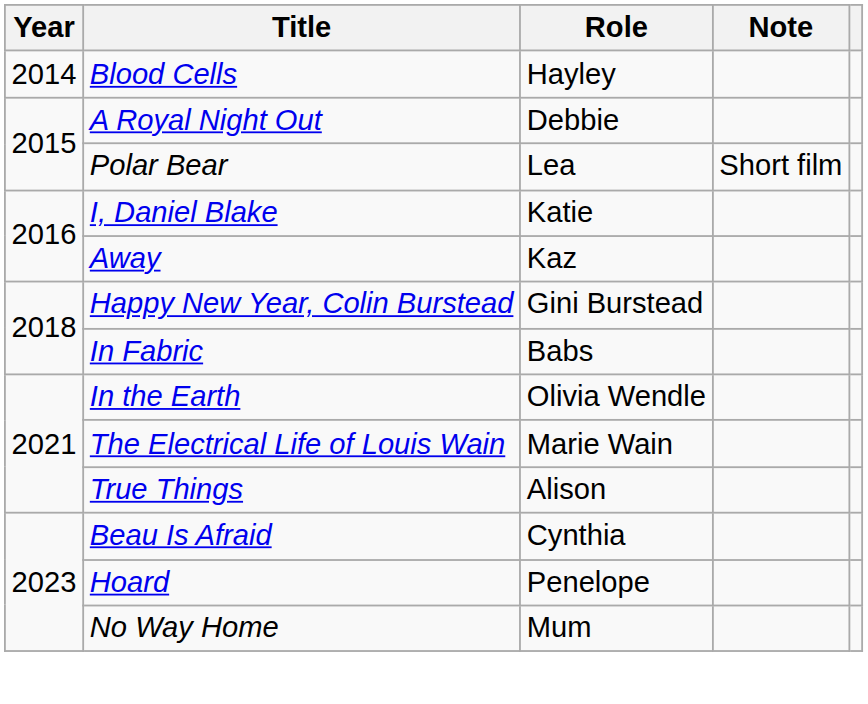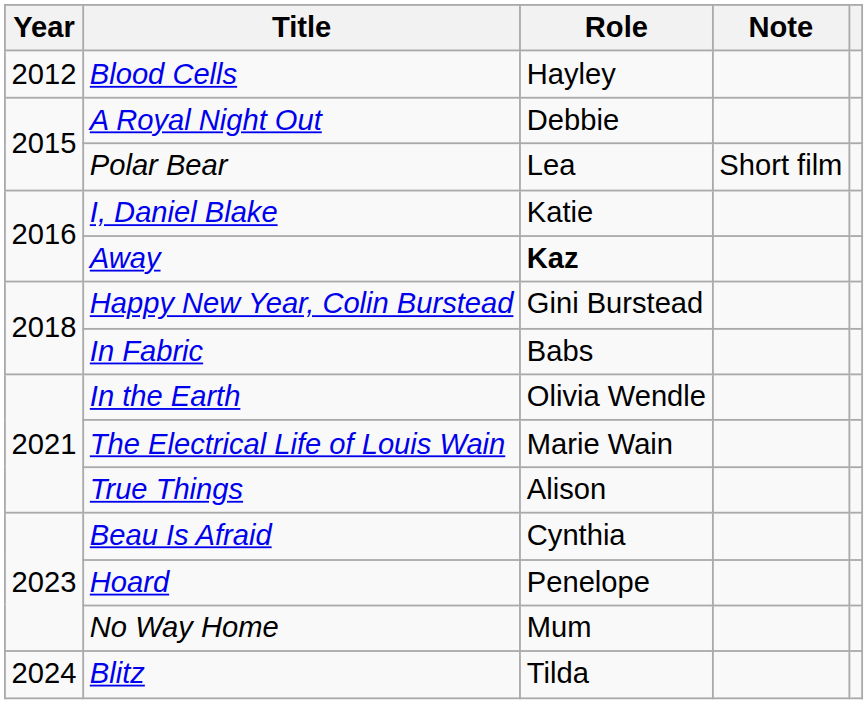Blood Cells | Year: 2014 -> 2012
Away | Role: normal -> bold
+ row: 2024 | Blitz | Tilda
